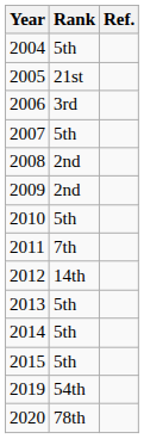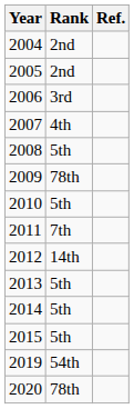2004 | Rank: 5th -> 2nd
2005 | Rank: 21st -> 2nd
2007 | Rank: 5th -> 4th
2008 | Rank: 2nd -> 5th
2009 | Rank: 2nd -> 78th
